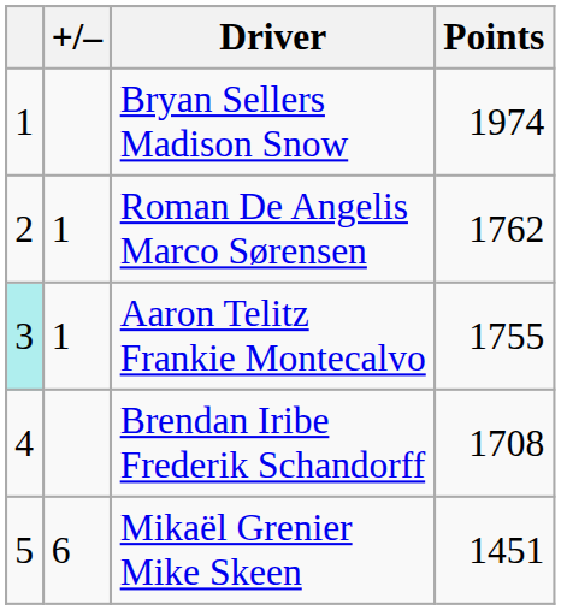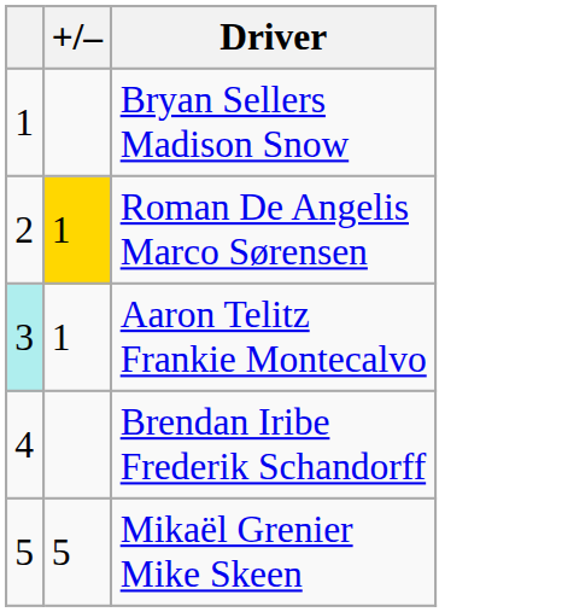- column: Points | 1974 | 1762 | 1755 | 1708 | 1451
Roman De Angelis Marco Sørensen | +/–: no background -> gold background
Mikaël Grenier Mike Skeen | +/–: 6 -> 5
